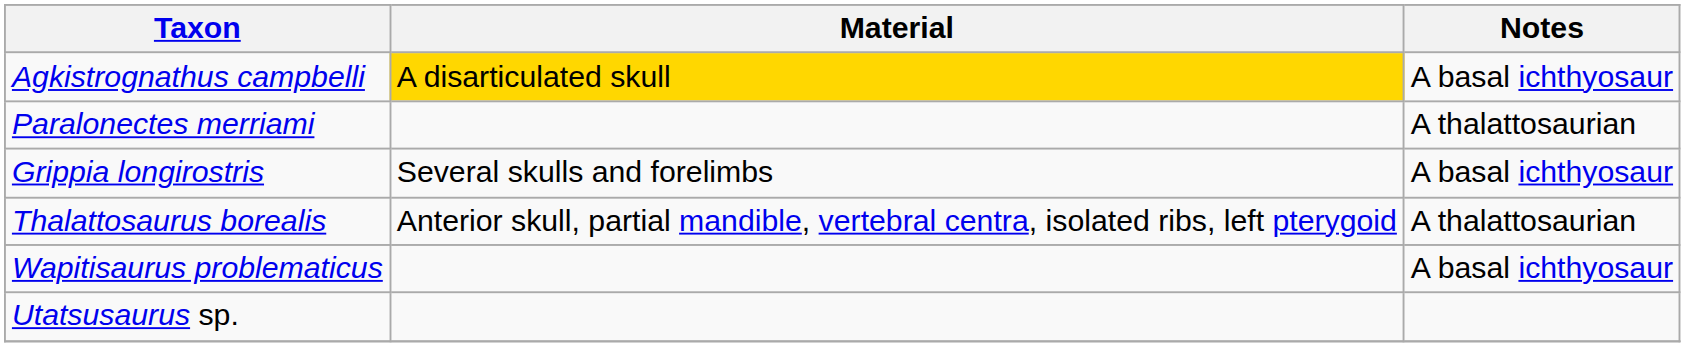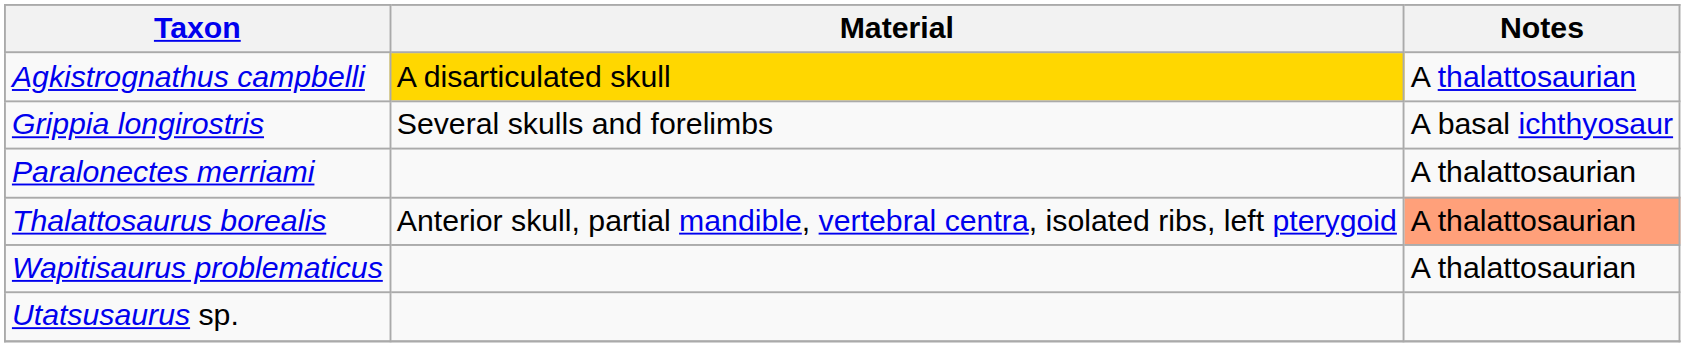Agkistrognathus campbelli | Notes: A basal ichthyosaur -> A thalattosaurian
rows swapped: Grippia longirostris <-> Paralonectes merriami
Thalattosaurus borealis | Notes: no background -> lightsalmon background
Wapitisaurus problematicus | Notes: A basal ichthyosaur -> A thalattosaurian
